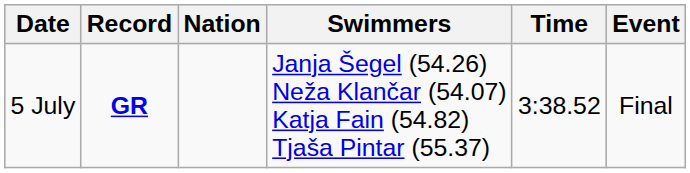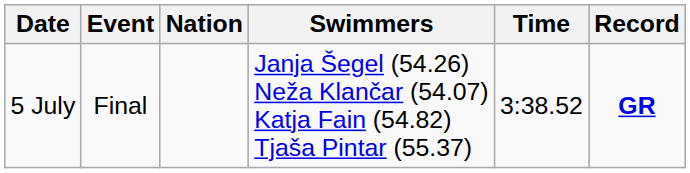columns swapped: Event <-> Record
